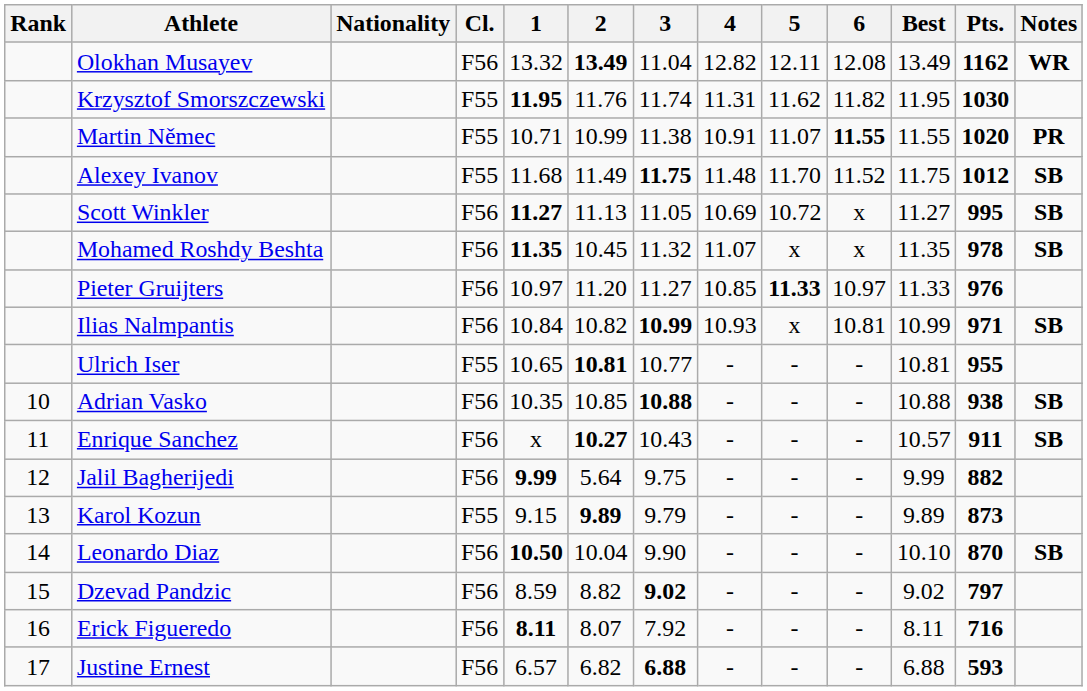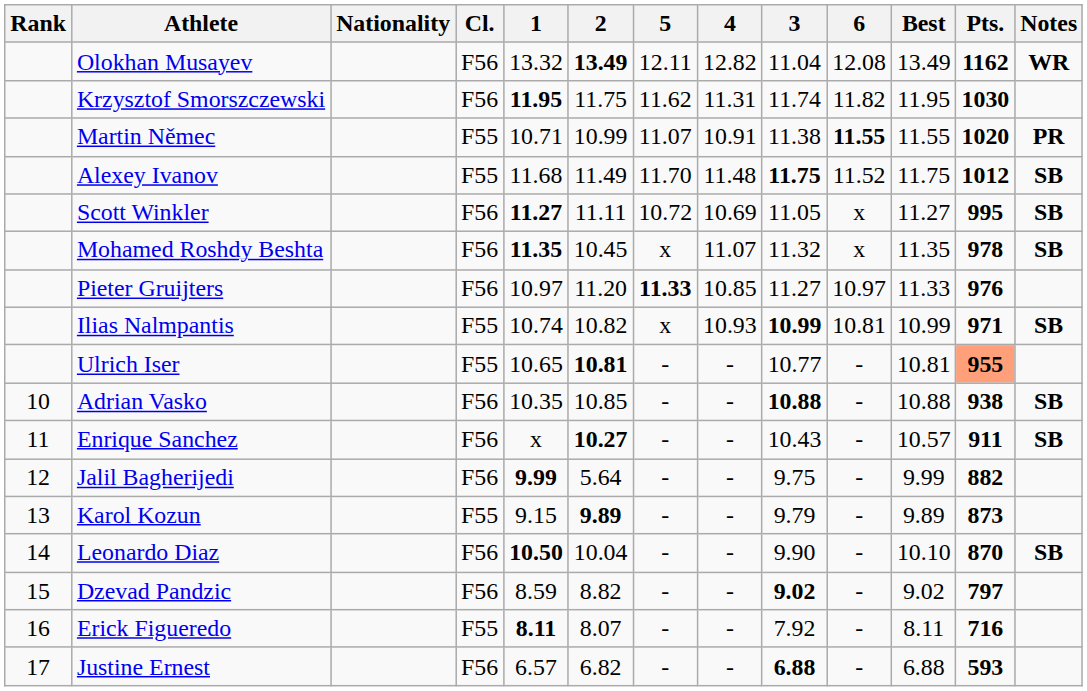columns swapped: 3 <-> 5
Krzysztof Smorszczewski | Cl.: F55 -> F56
Krzysztof Smorszczewski | 2: 11.76 -> 11.75
Scott Winkler | 2: 11.13 -> 11.11
Ilias Nalmpantis | Cl.: F56 -> F55
Ilias Nalmpantis | 1: 10.84 -> 10.74
Ulrich Iser | Pts.: no background -> lightsalmon background
Erick Figueredo | Cl.: F56 -> F55
